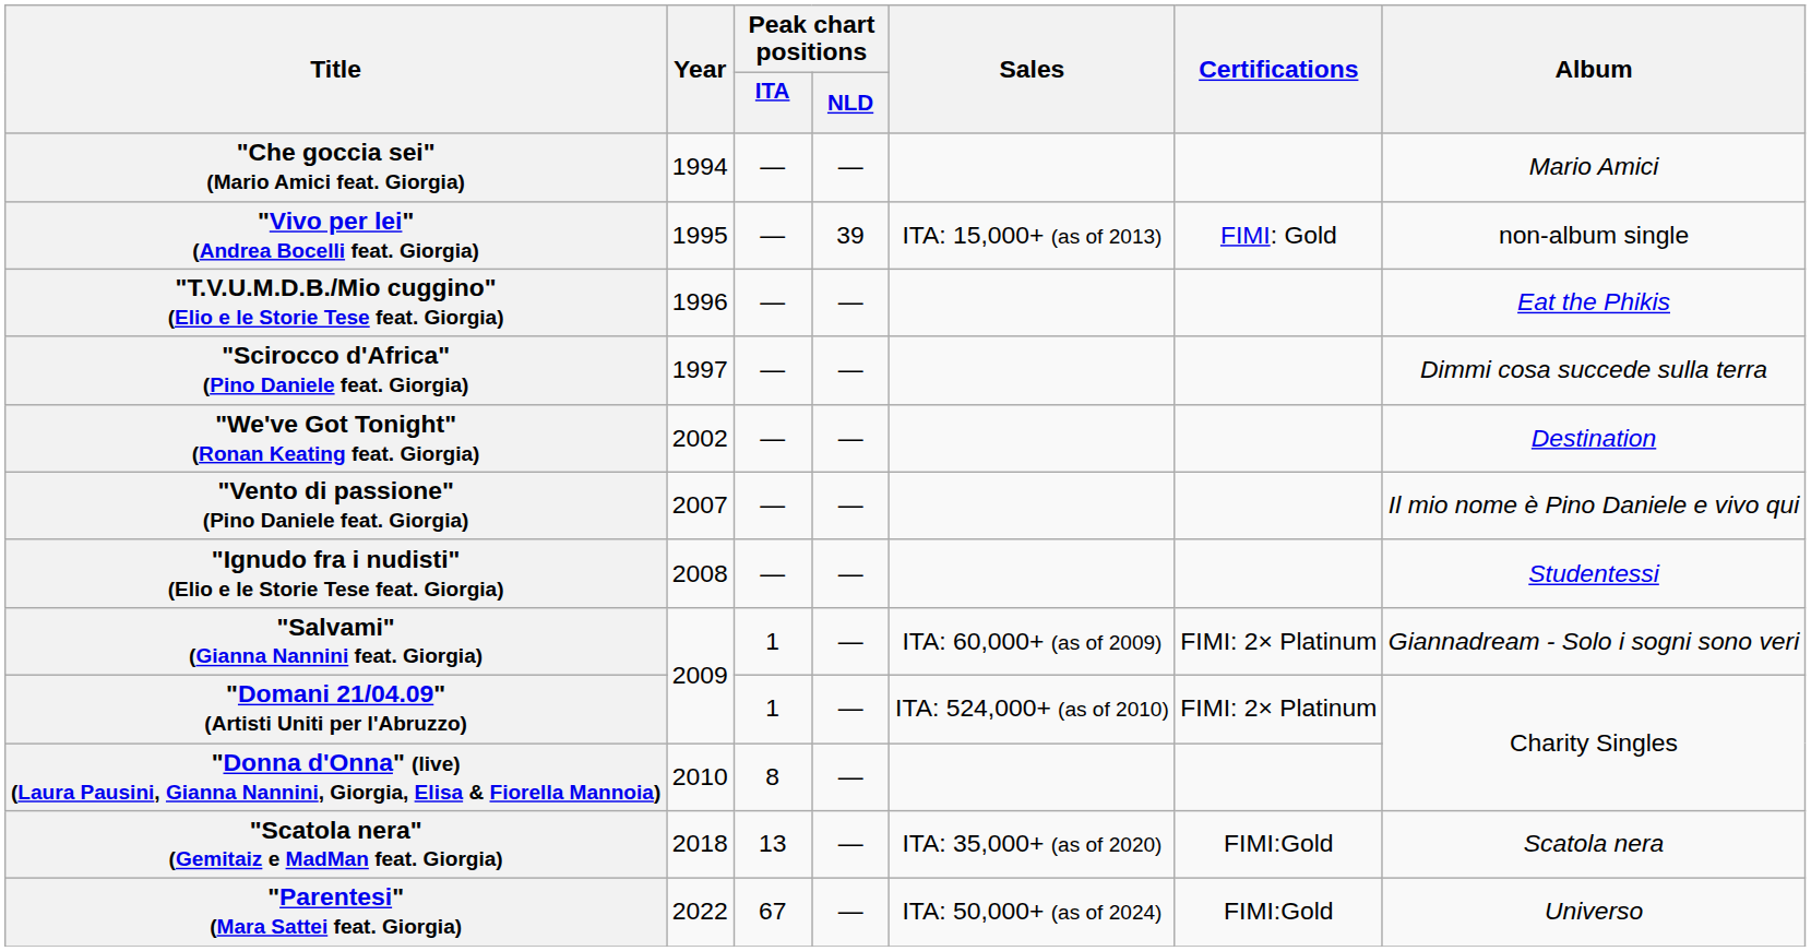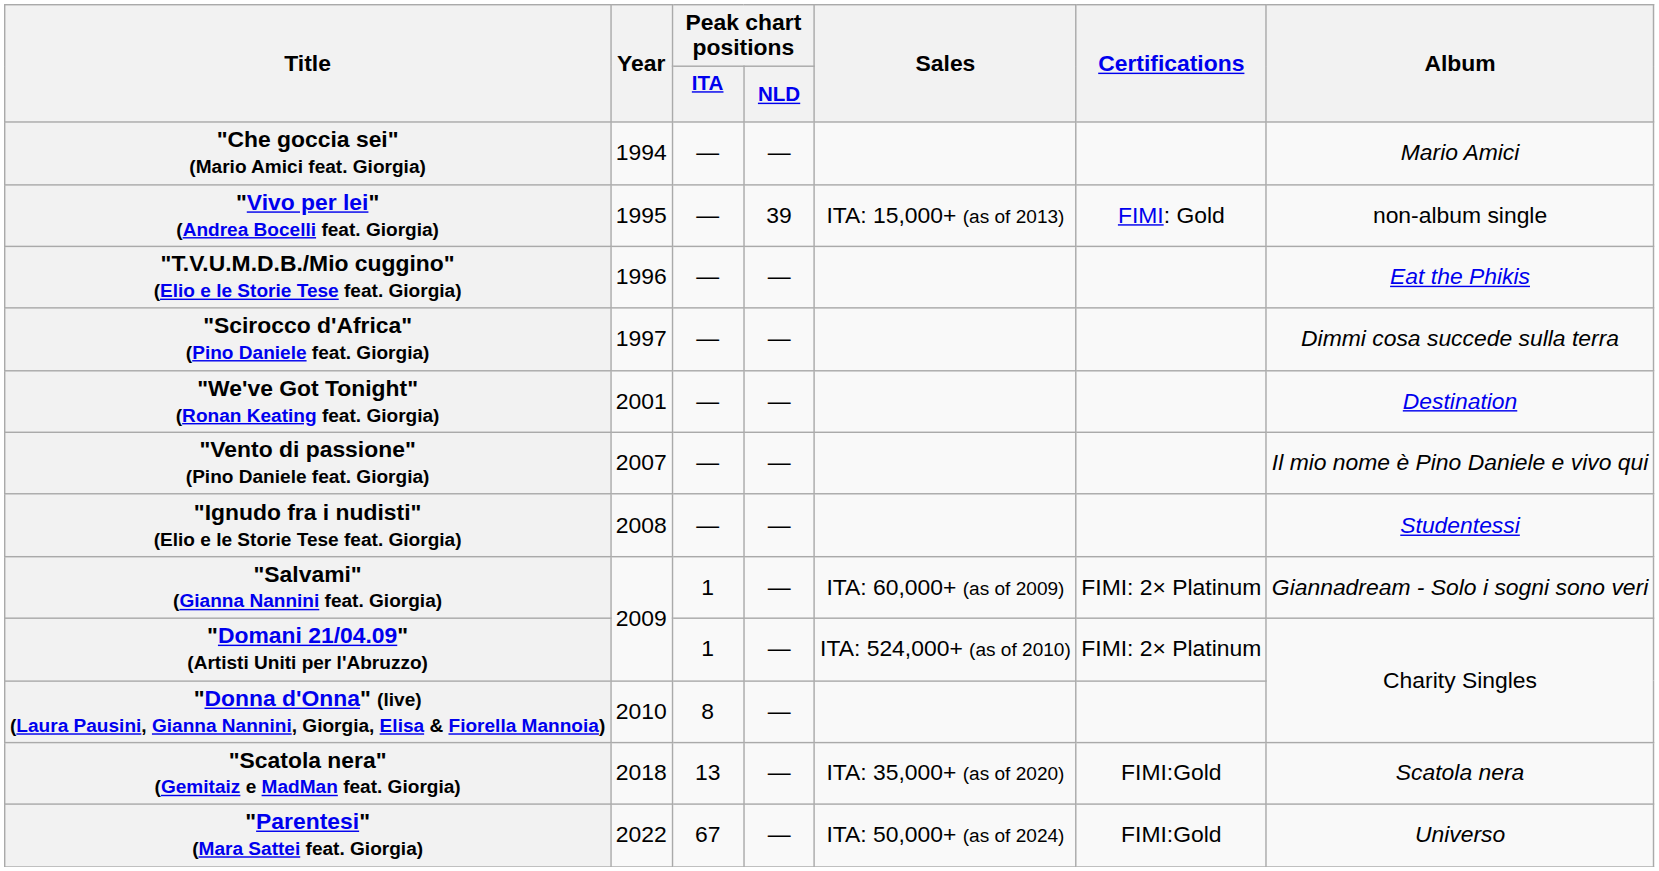"We've Got Tonight" (Ronan Keating feat. Giorgia) | Year: 2002 -> 2001
